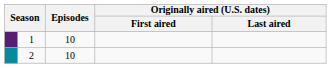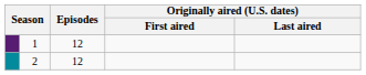1 | Episodes: 10 -> 12
2 | Episodes: 10 -> 12
